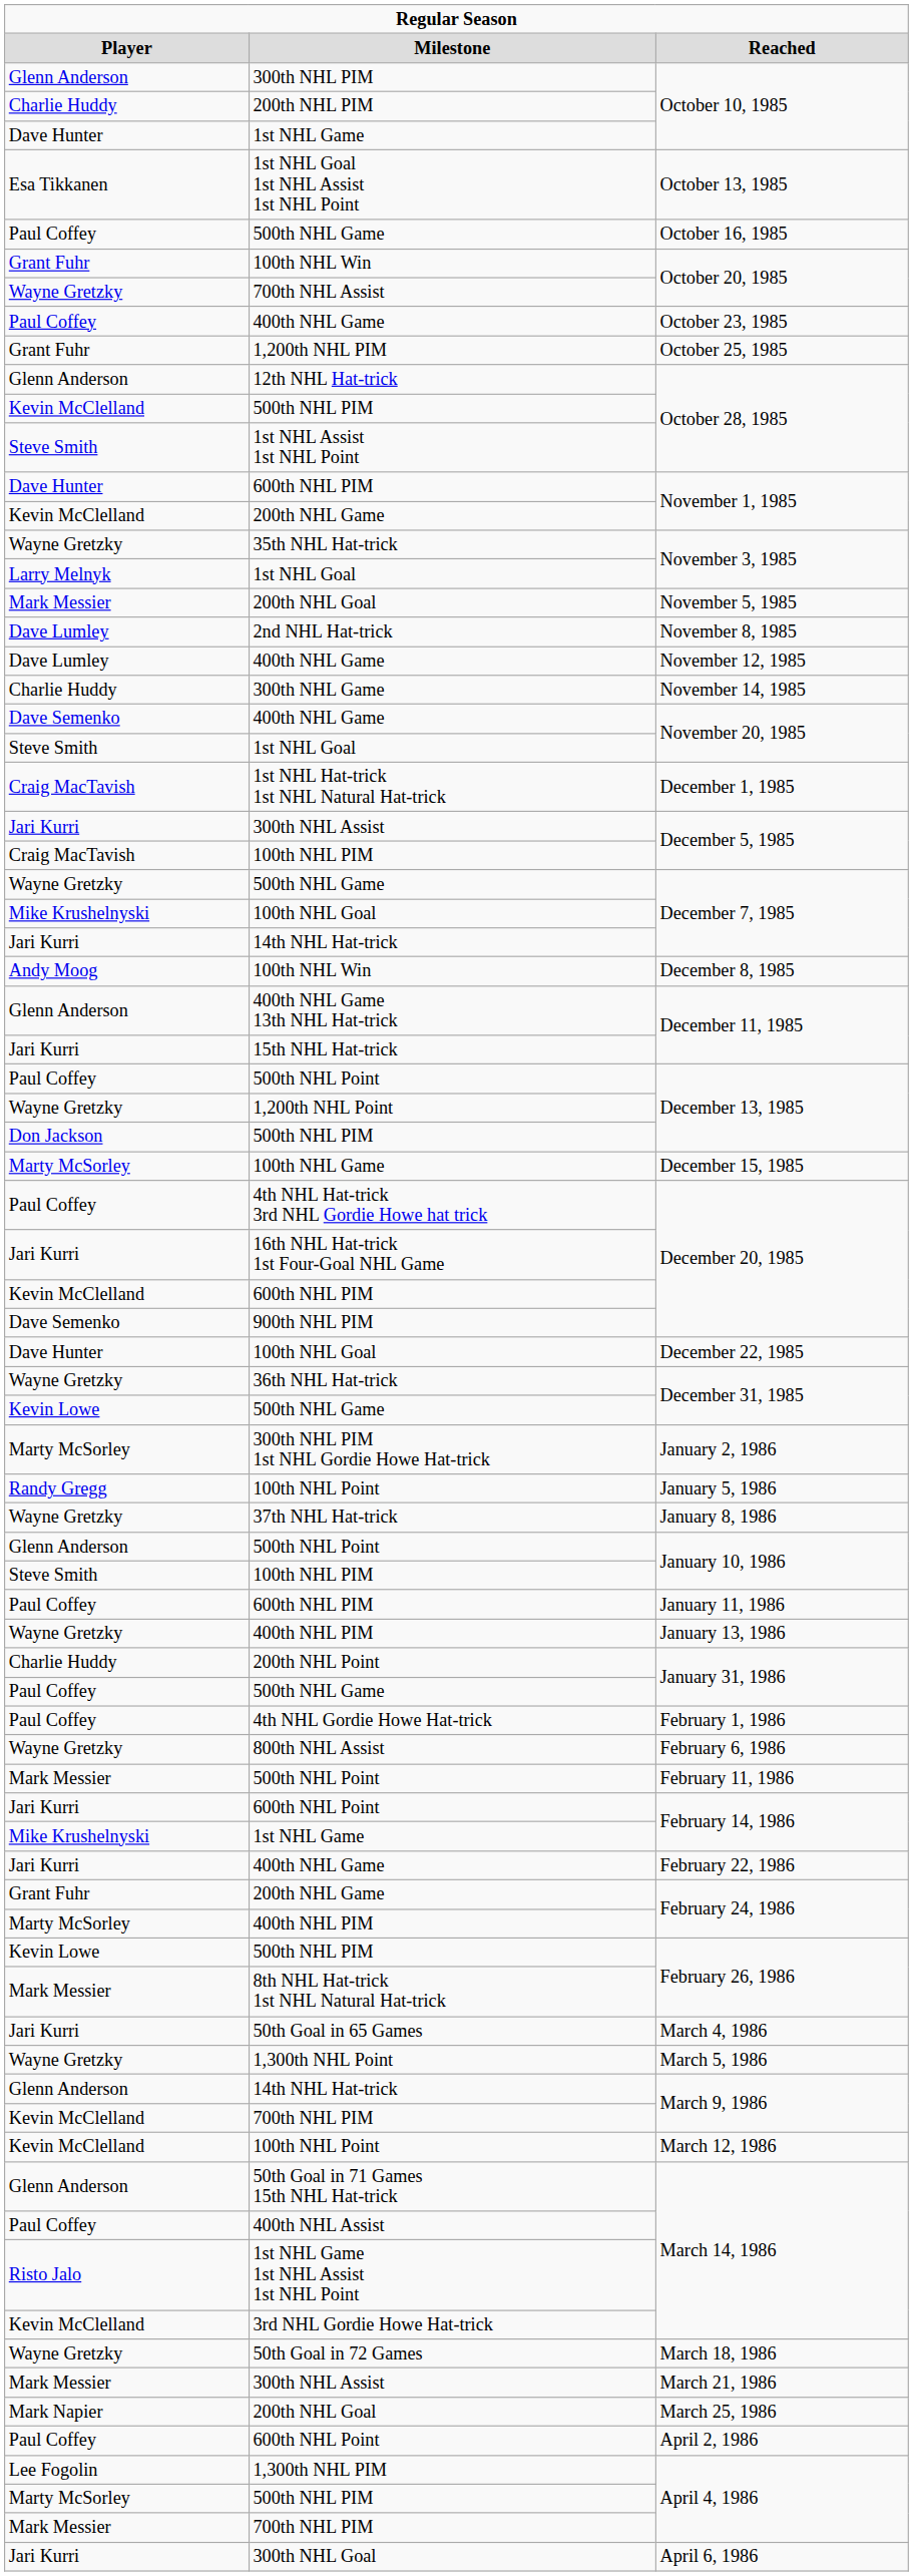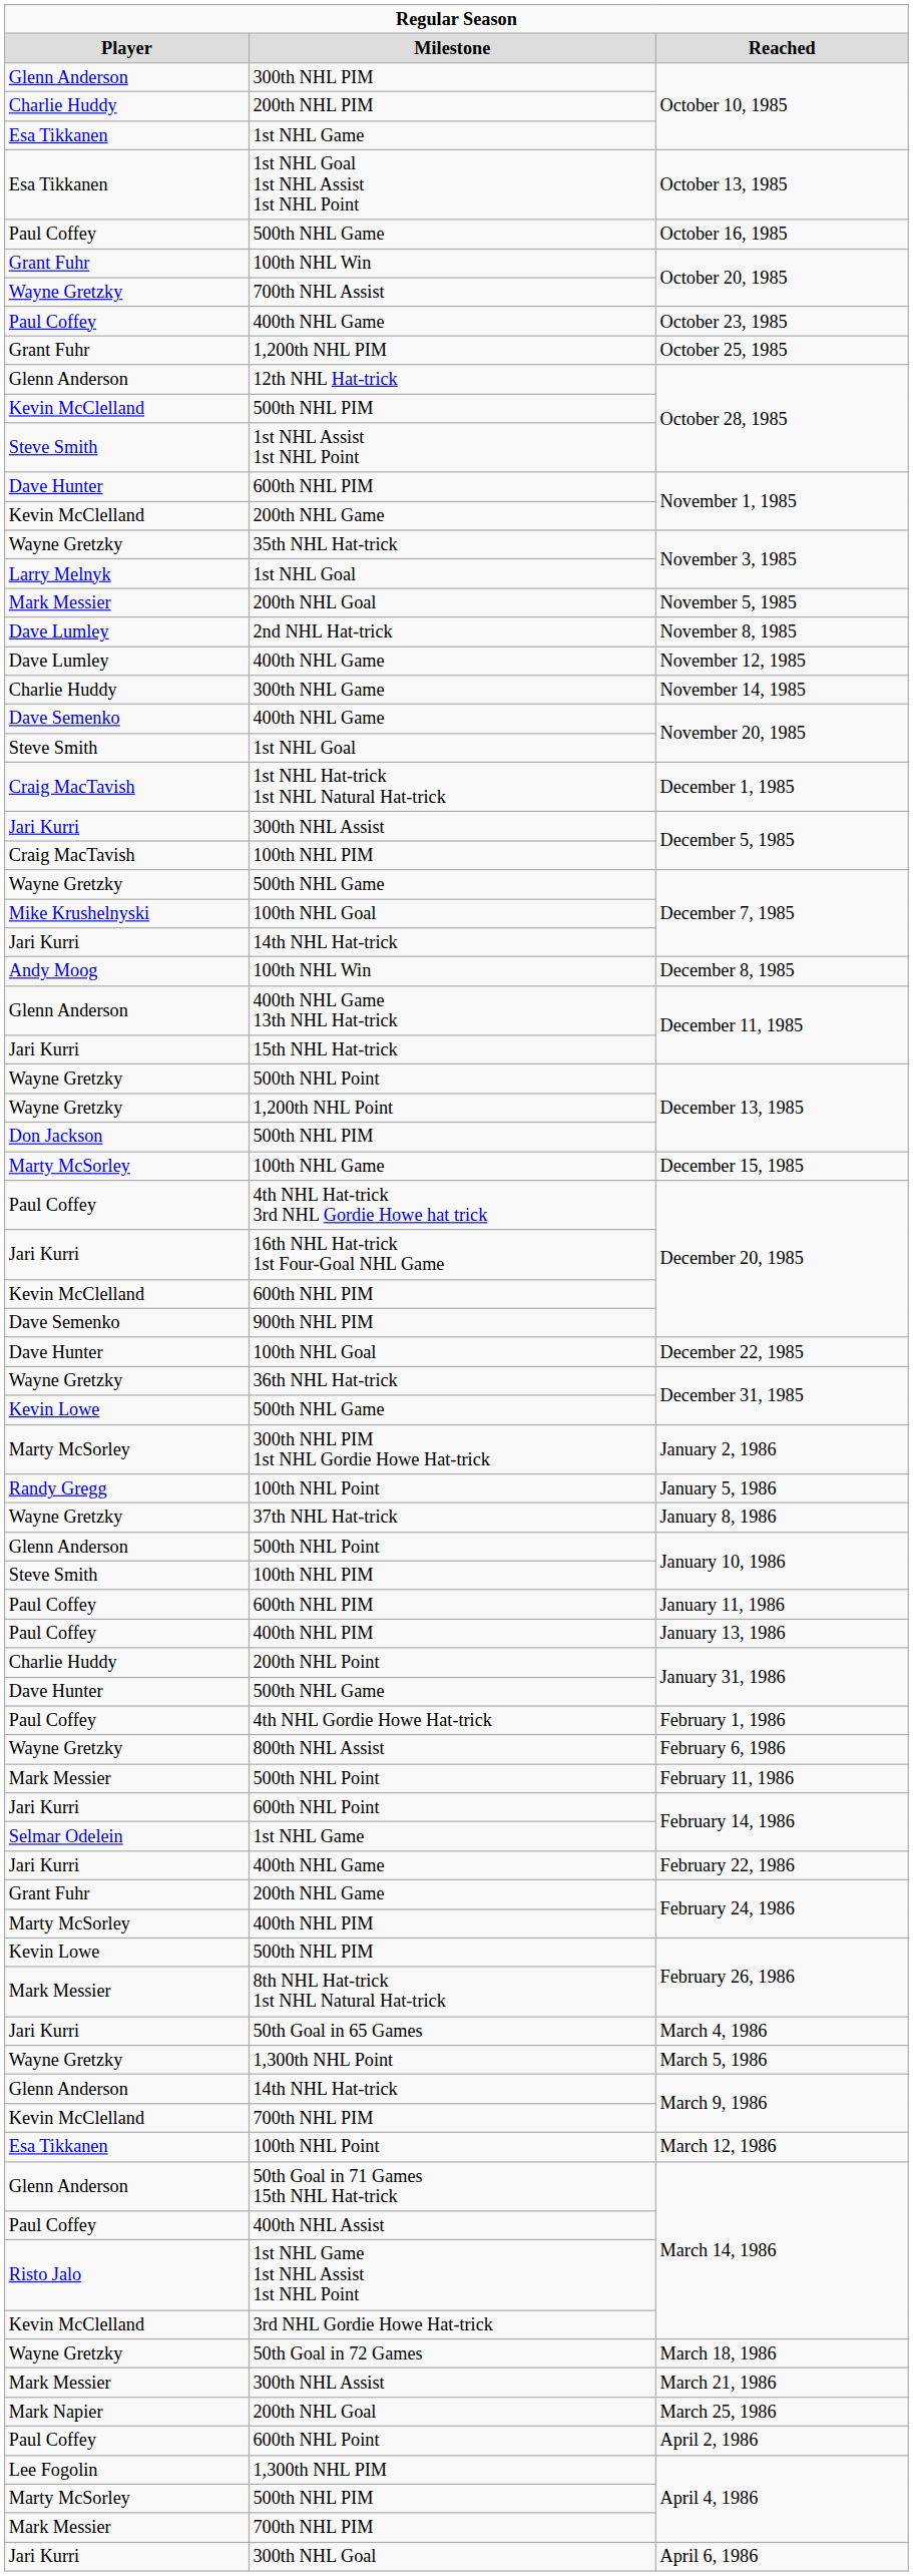1st NHL Game / October 10, 1985 | column 1: Dave Hunter -> Esa Tikkanen
500th NHL Point / December 13, 1985 | column 1: Paul Coffey -> Wayne Gretzky
400th NHL PIM / January 13, 1986 | column 1: Wayne Gretzky -> Paul Coffey
500th NHL Game / January 31, 1986 | column 1: Paul Coffey -> Dave Hunter
1st NHL Game / February 14, 1986 | column 1: Mike Krushelnyski -> Selmar Odelein
100th NHL Point / March 12, 1986 | column 1: Kevin McClelland -> Esa Tikkanen
